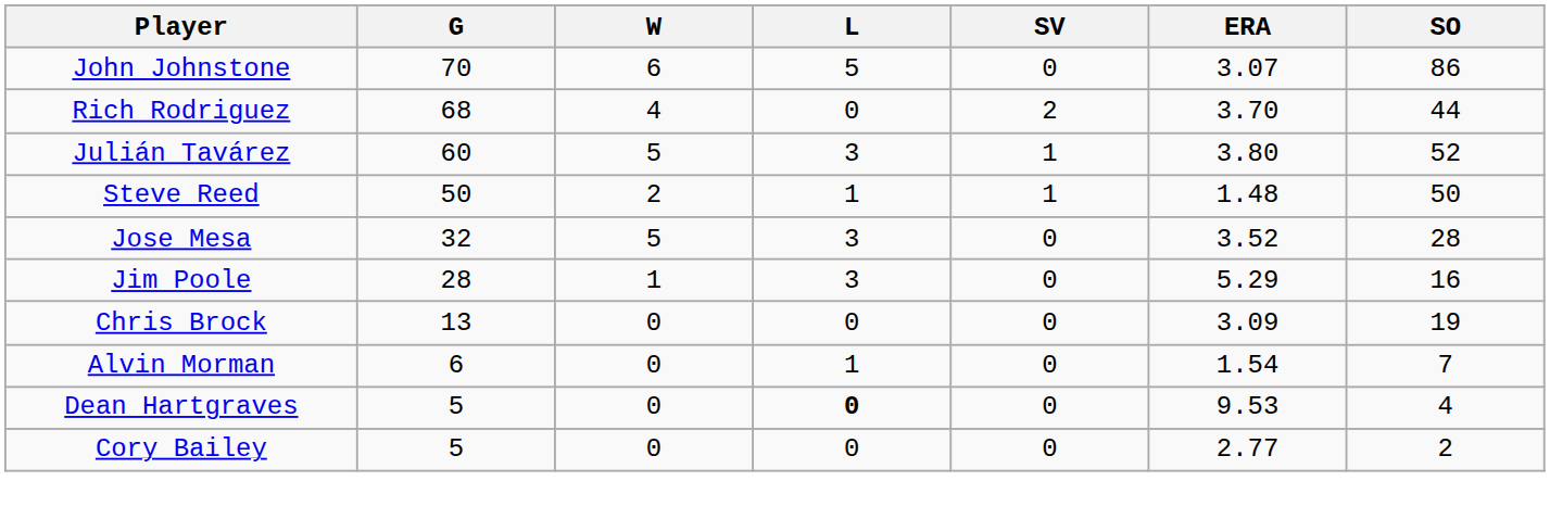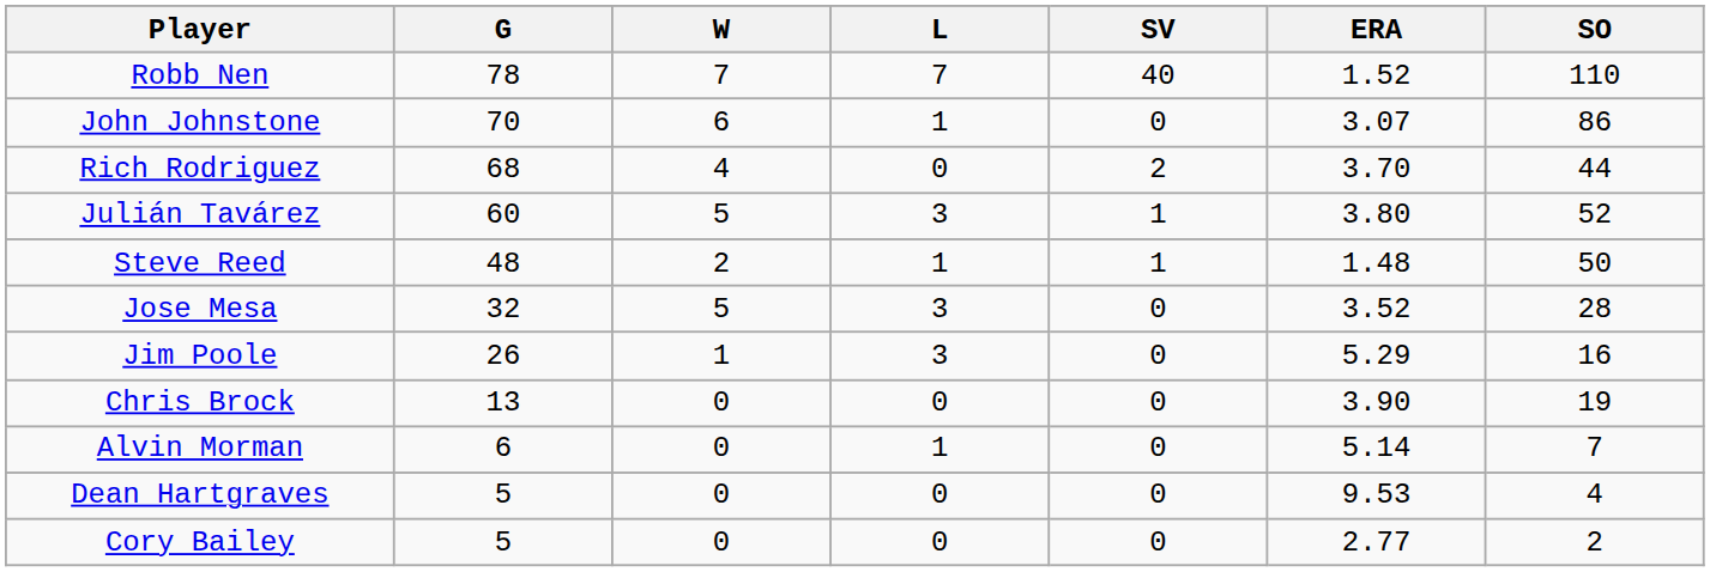+ row: Robb Nen | 78 | 7 | 7 | 40 | 1.52 | 110
John Johnstone | L: 5 -> 1
Steve Reed | G: 50 -> 48
Jim Poole | G: 28 -> 26
Chris Brock | ERA: 3.09 -> 3.90
Alvin Morman | ERA: 1.54 -> 5.14
Dean Hartgraves | L: bold -> normal
